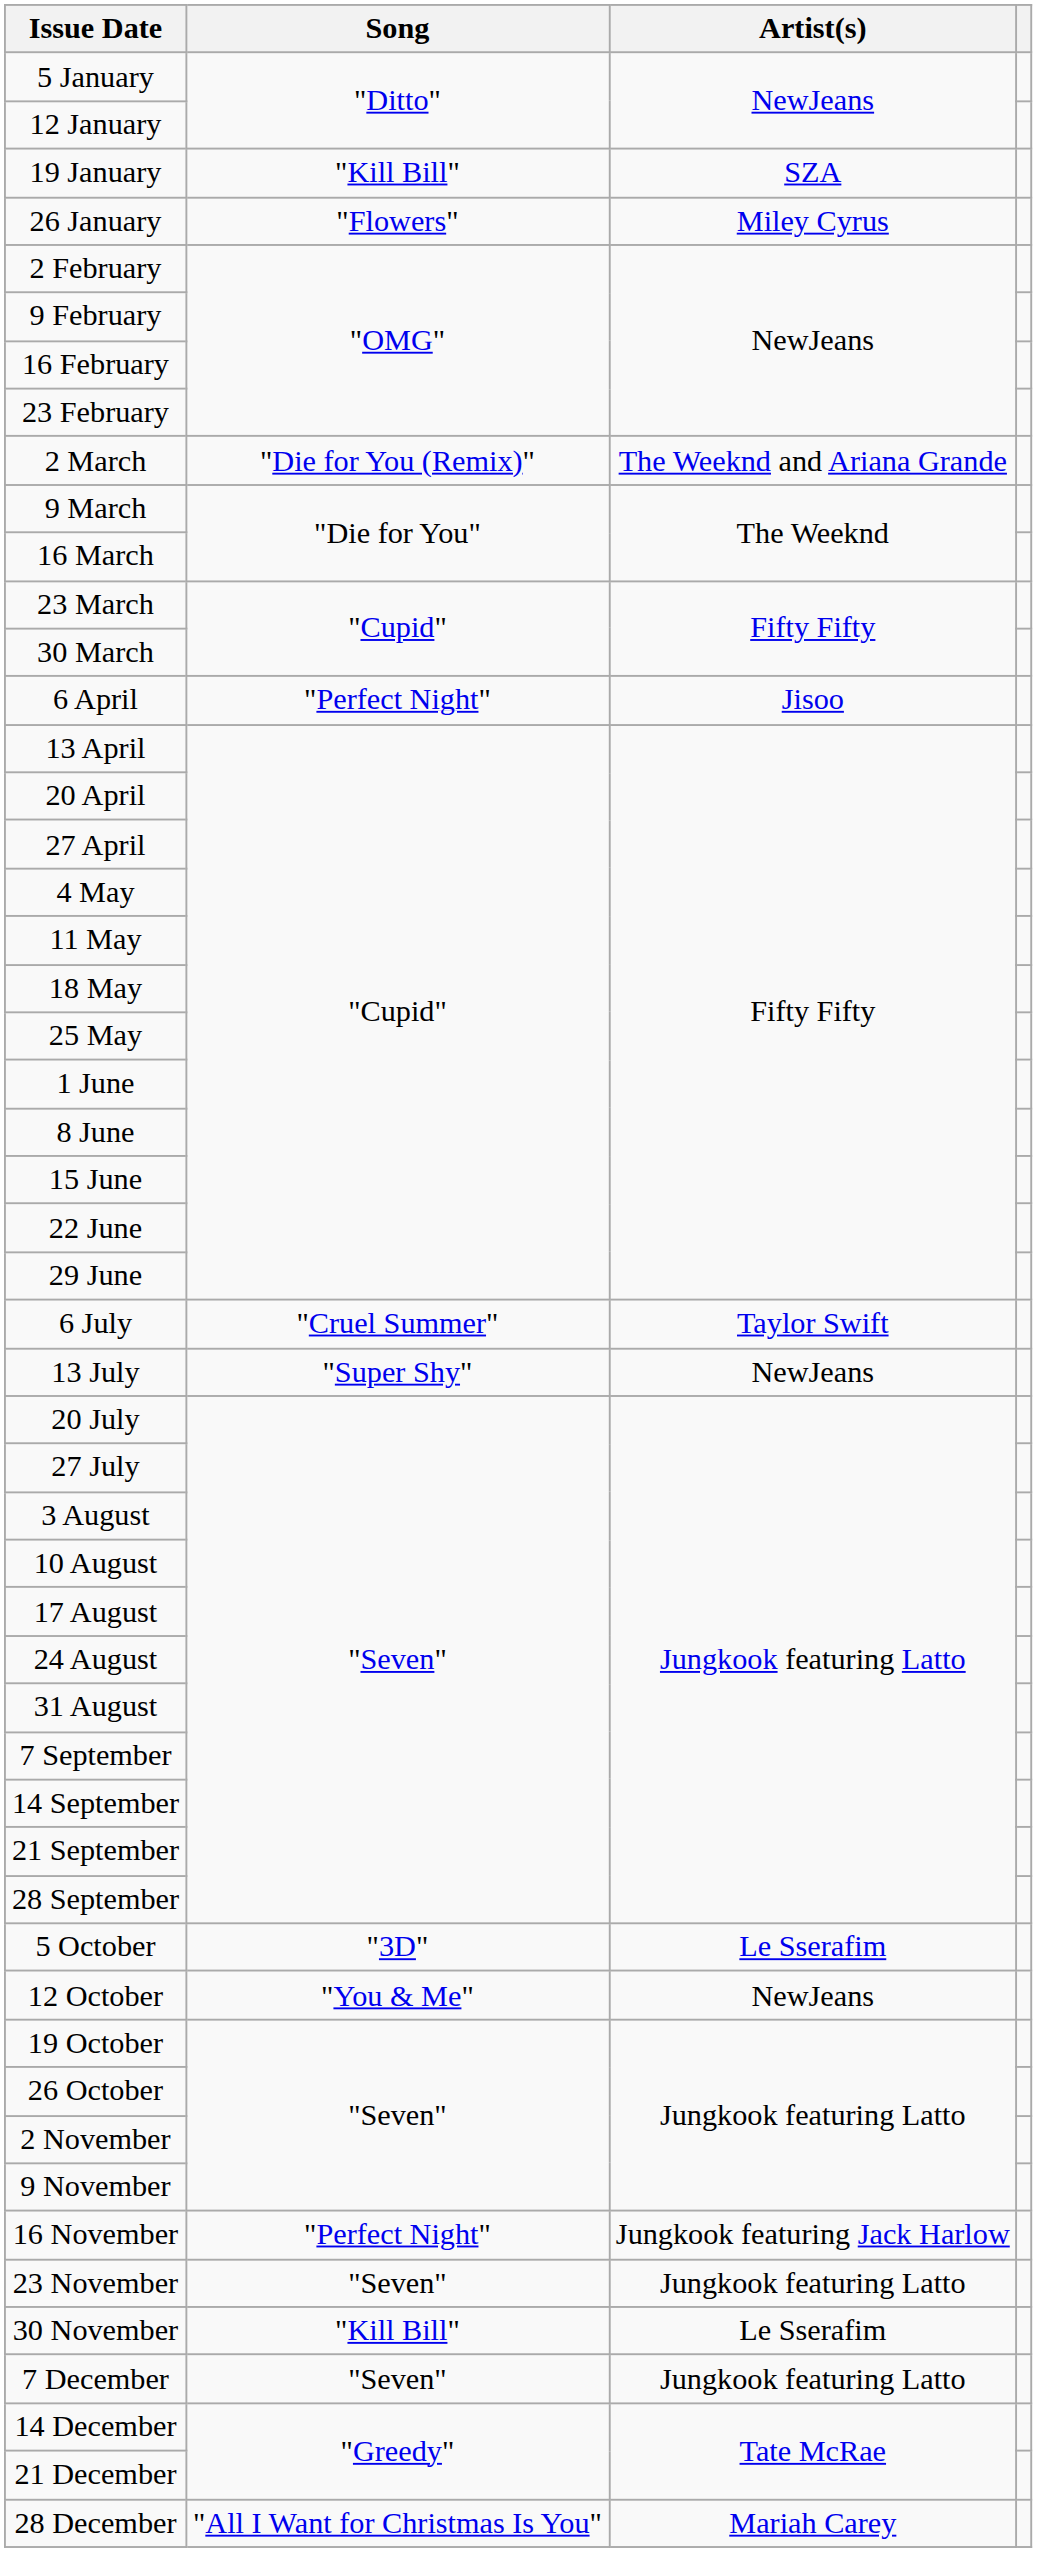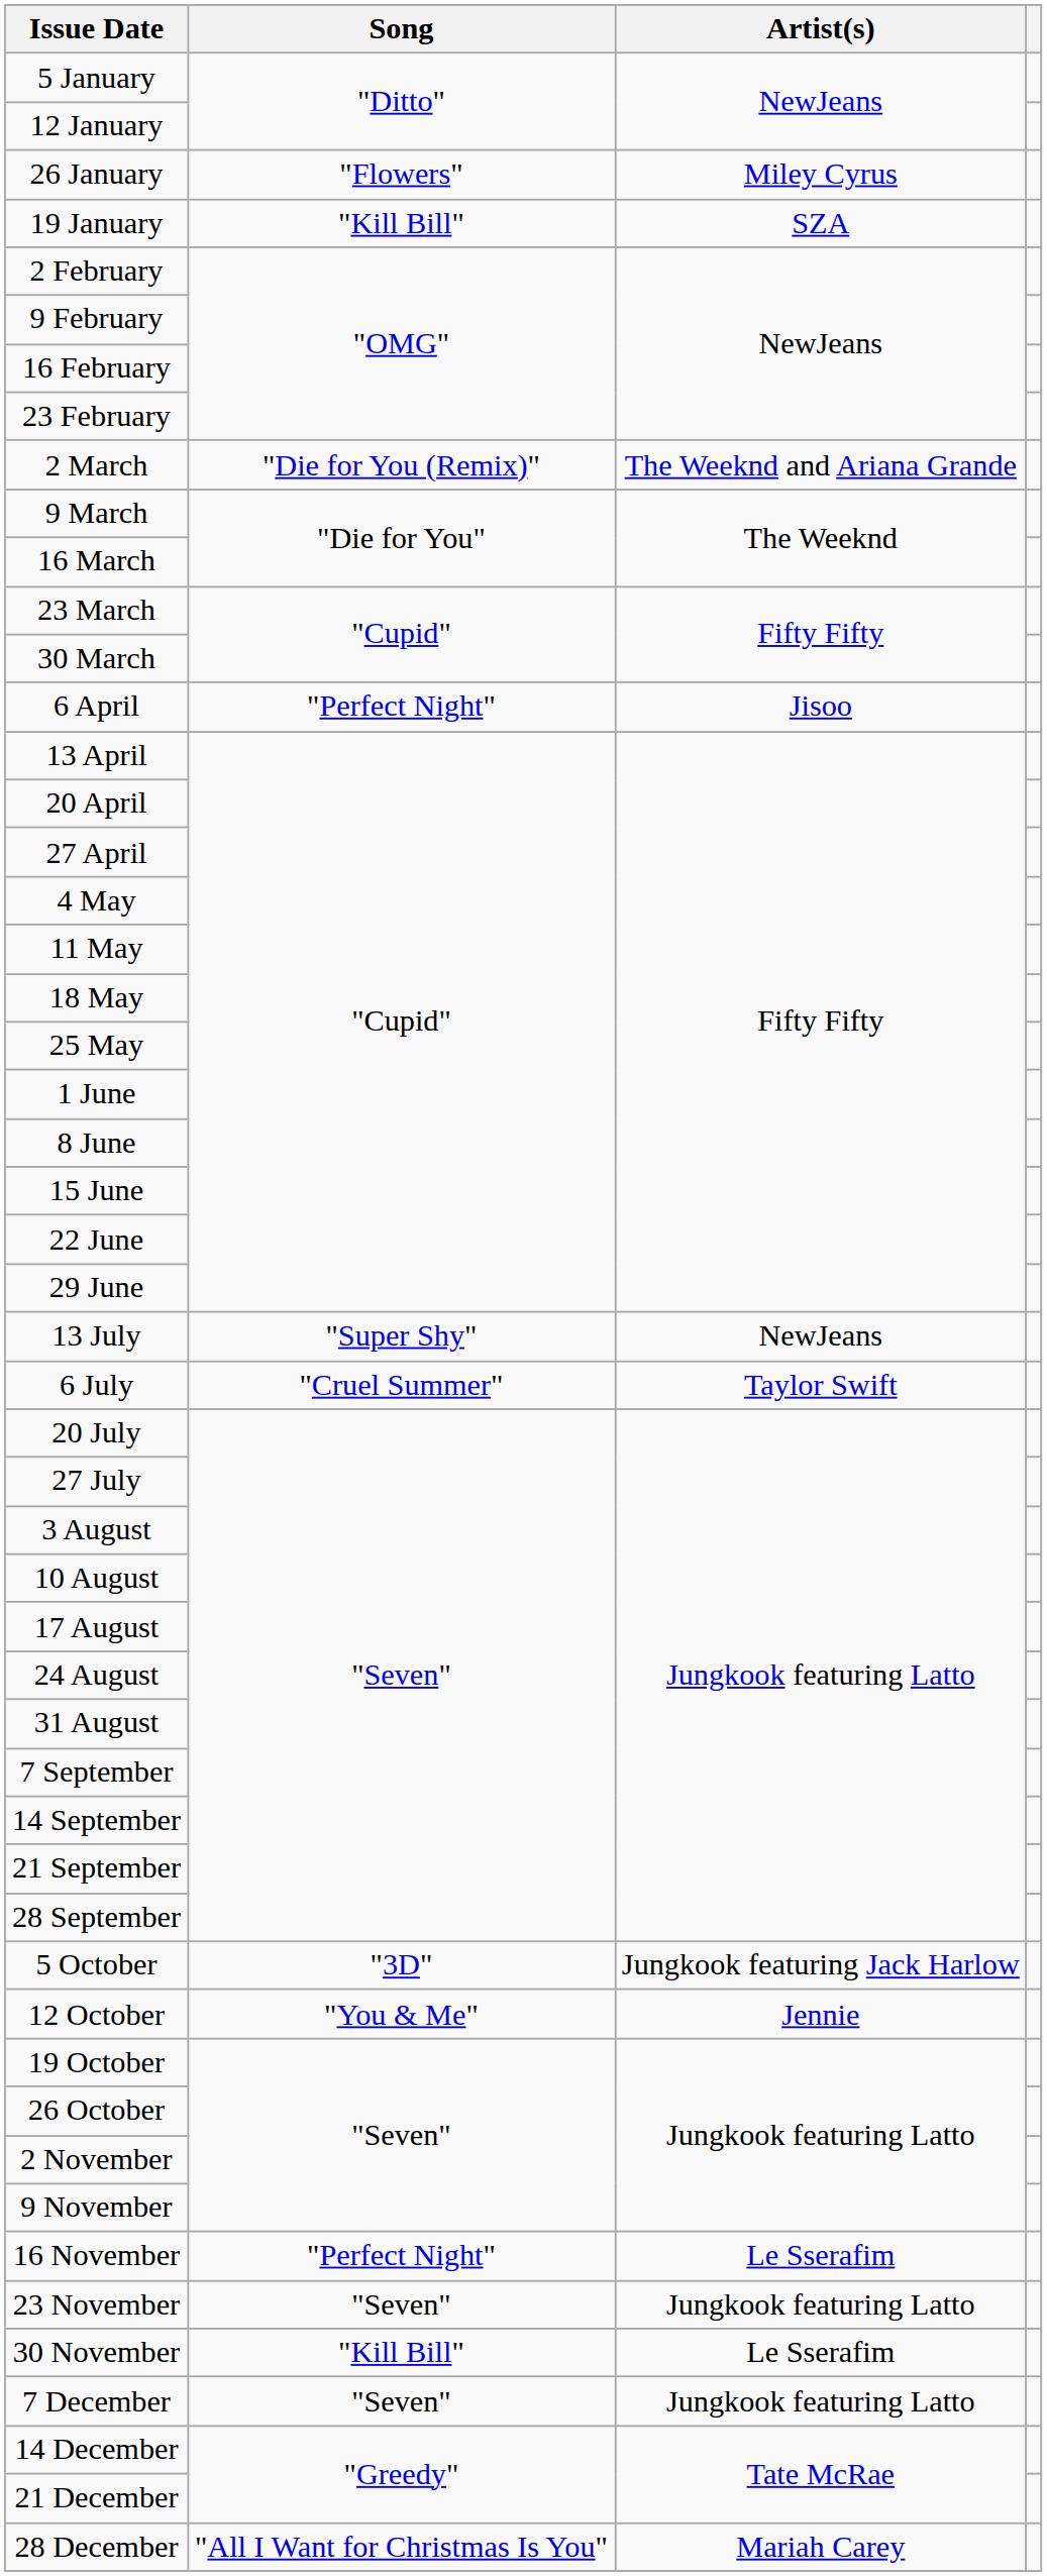rows swapped: 19 January <-> 26 January
rows swapped: 6 July <-> 13 July
5 October | Artist(s): Le Sserafim -> Jungkook featuring Jack Harlow
12 October | Artist(s): NewJeans -> Jennie
16 November | Artist(s): Jungkook featuring Jack Harlow -> Le Sserafim
